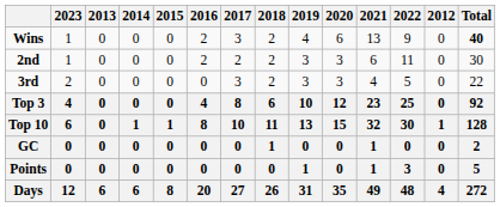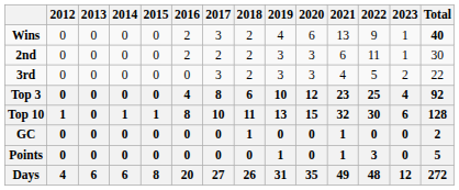columns swapped: 2012 <-> 2023
